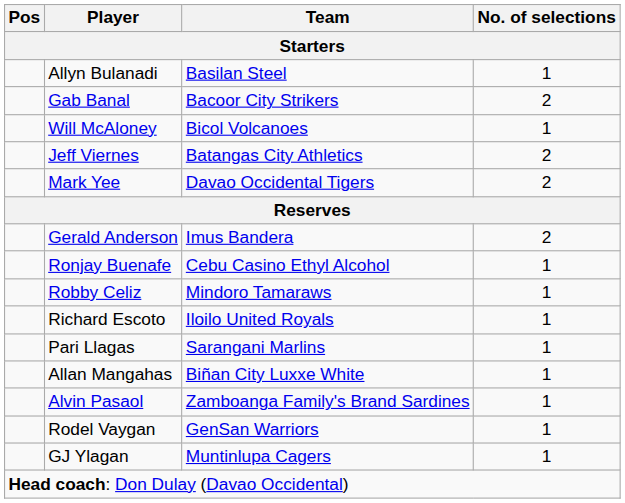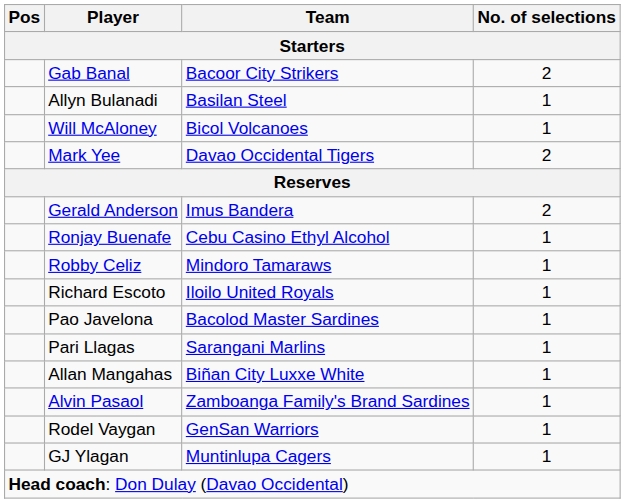rows swapped: Gab Banal <-> Allyn Bulanadi
- row: Jeff Viernes | Batangas City Athletics | 2
+ row: Pao Javelona | Bacolod Master Sardines | 1
